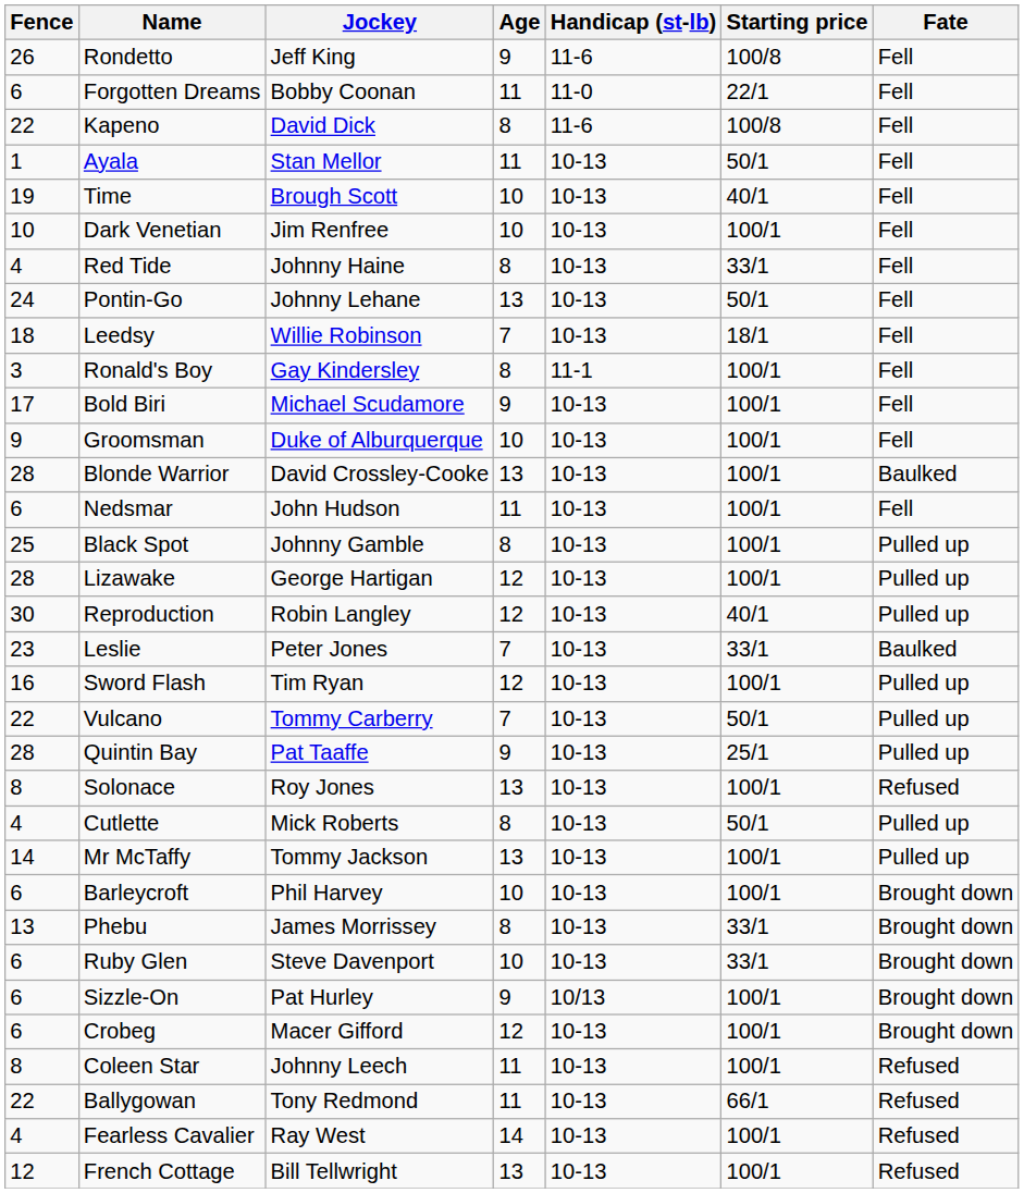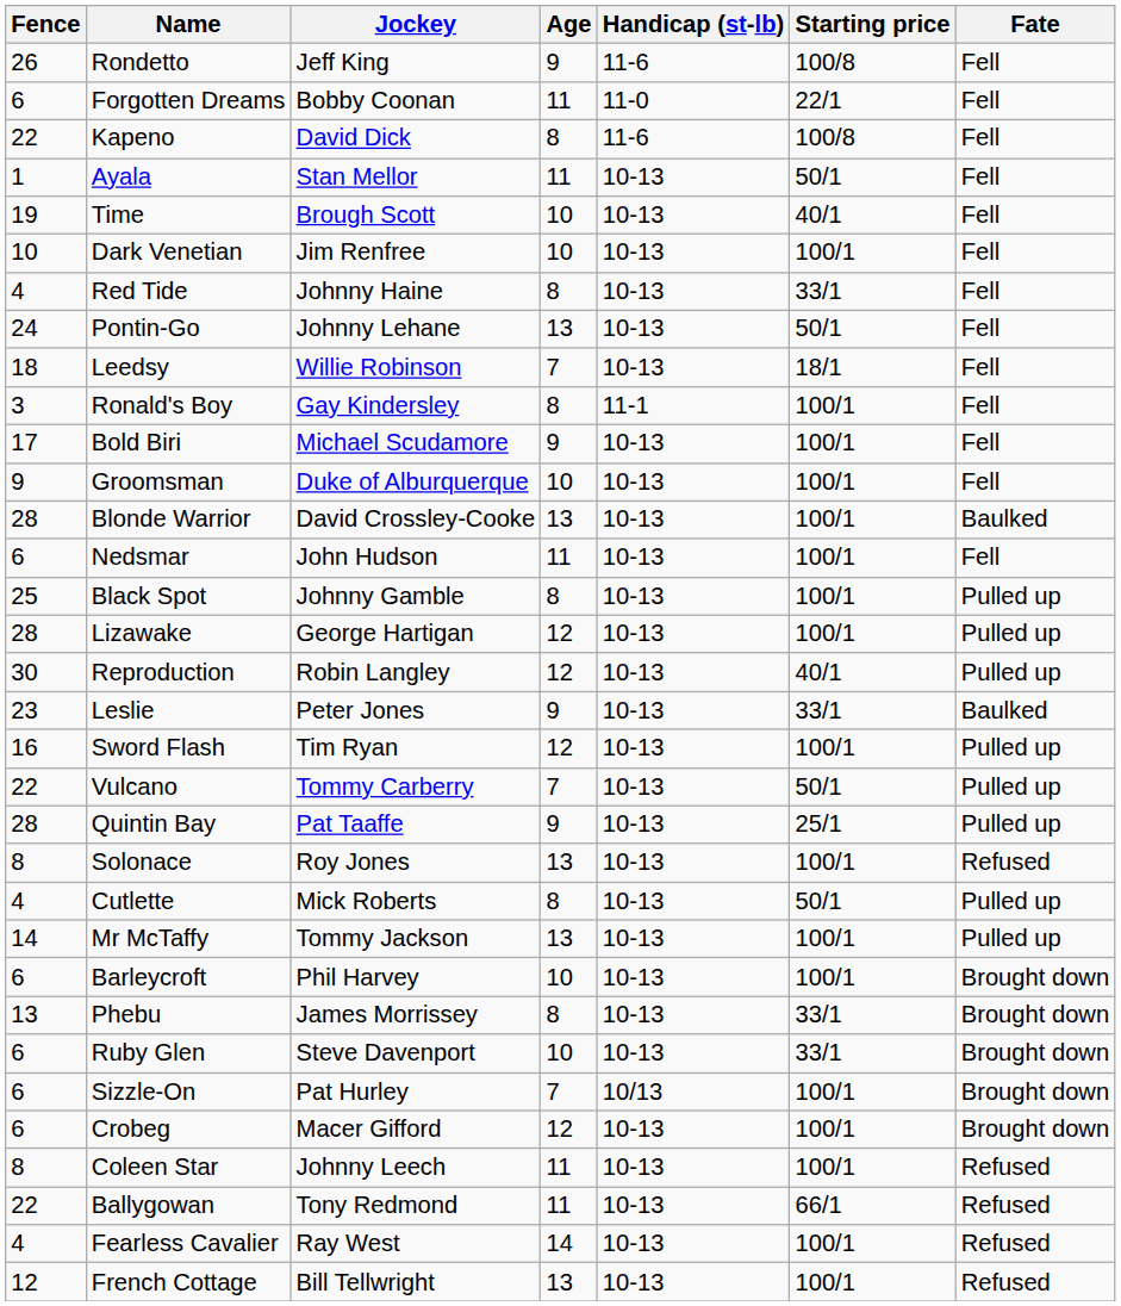Leslie | Age: 7 -> 9
Sizzle-On | Age: 9 -> 7
